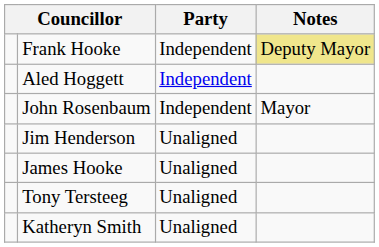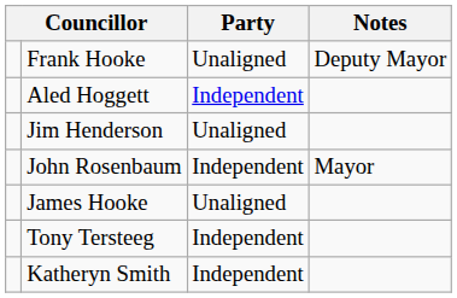Frank Hooke | Party: Independent -> Unaligned
Frank Hooke | Notes: khaki background -> no background
rows swapped: John Rosenbaum <-> Jim Henderson
Tony Tersteeg | Party: Unaligned -> Independent
Katheryn Smith | Party: Unaligned -> Independent
